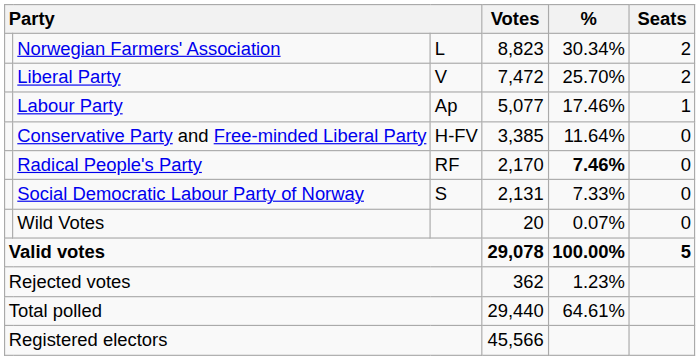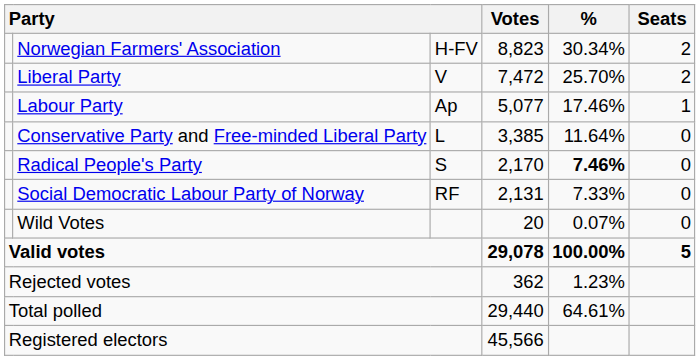Norwegian Farmers' Association | column 3: L -> H-FV
Conservative Party and Free-minded Liberal Party | column 3: H-FV -> L
Radical People's Party | column 3: RF -> S
Social Democratic Labour Party of Norway | column 3: S -> RF
